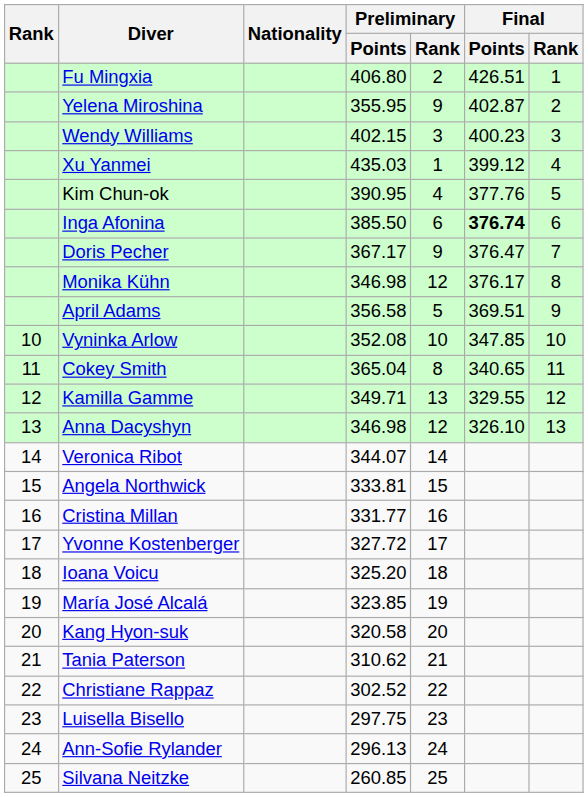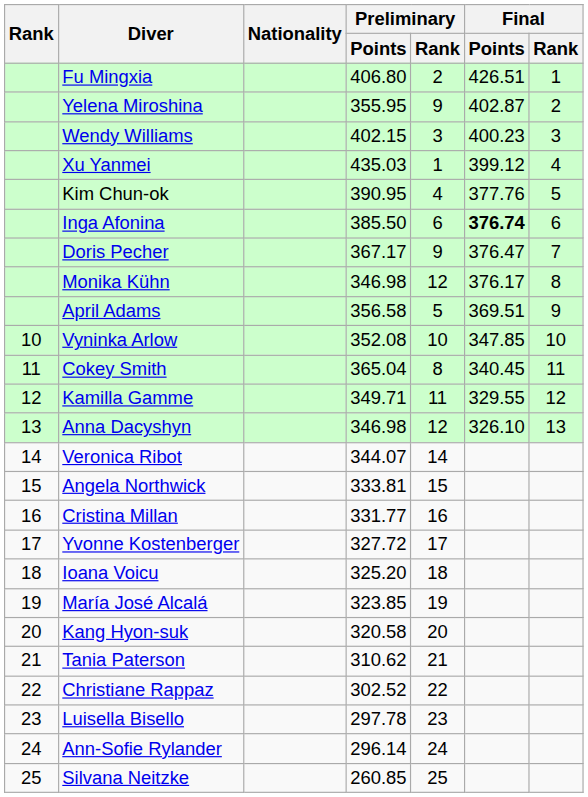Cokey Smith | Final / Points: 340.65 -> 340.45
Kamilla Gamme | Preliminary / Rank: 13 -> 11
Luisella Bisello | Preliminary / Points: 297.75 -> 297.78
Ann-Sofie Rylander | Preliminary / Points: 296.13 -> 296.14
